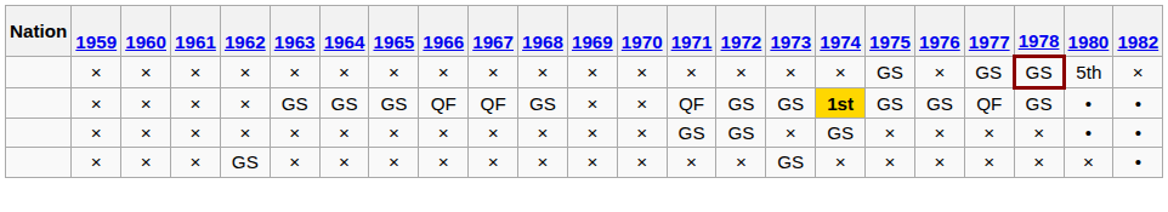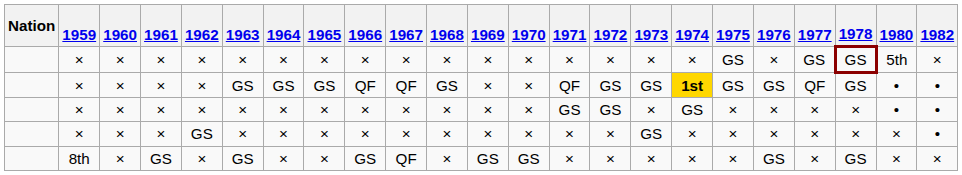+ row: 8th | × | GS | × | GS | × | × | GS | QF | × | GS | GS | × | × | × | × | × | GS | × | GS | × | ×
